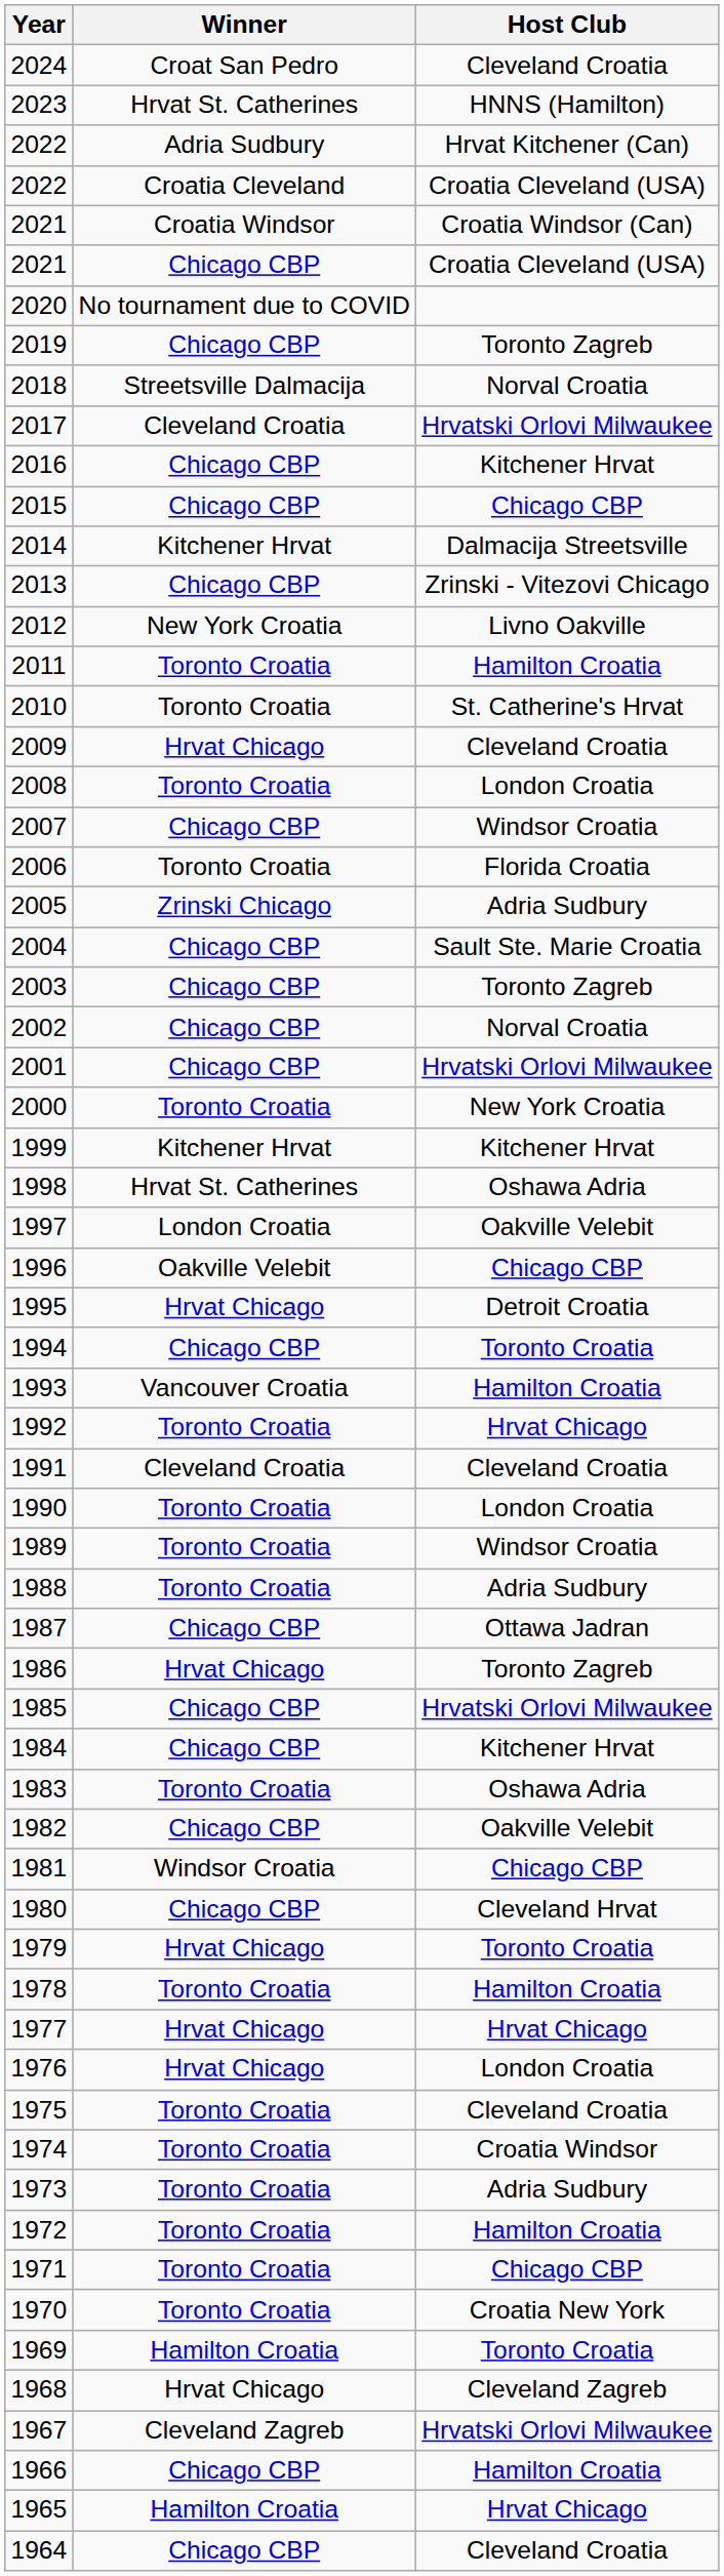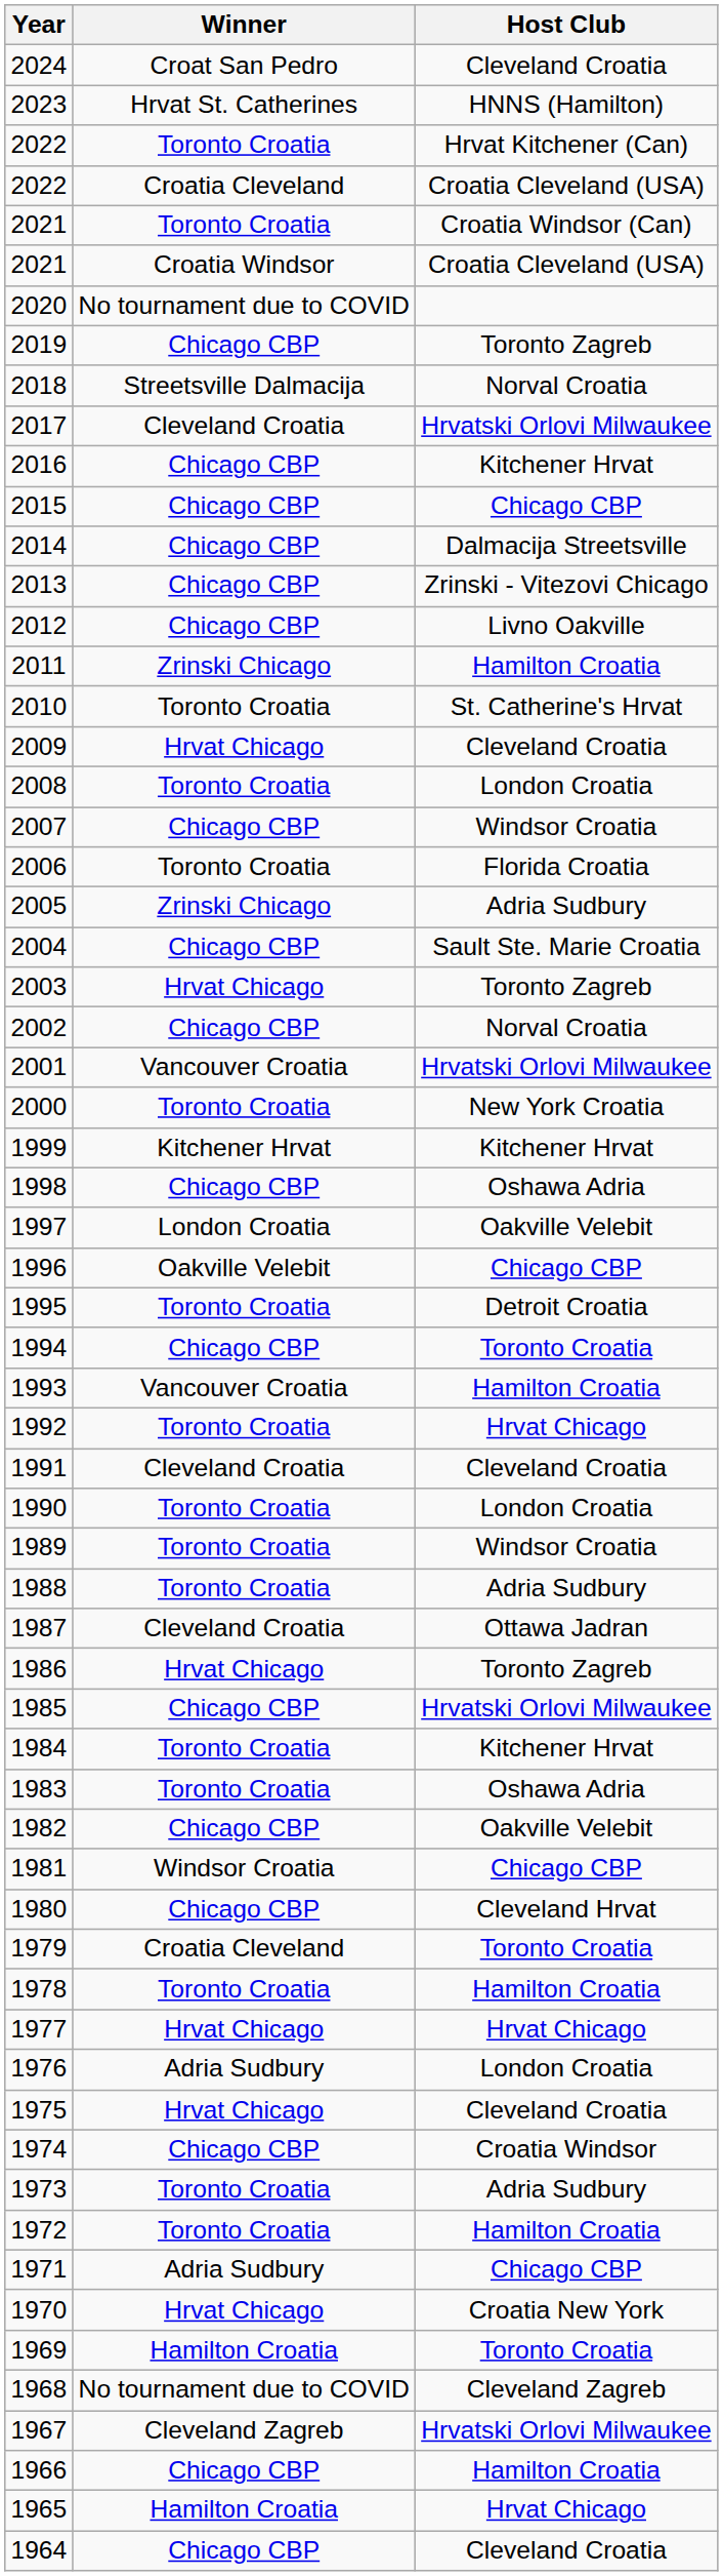2022 / Hrvat Kitchener (Can) | Winner: Adria Sudbury -> Toronto Croatia
2021 / Croatia Windsor (Can) | Winner: Croatia Windsor -> Toronto Croatia
2021 / Croatia Cleveland (USA) | Winner: Chicago CBP -> Croatia Windsor
2014 | Winner: Kitchener Hrvat -> Chicago CBP
2012 | Winner: New York Croatia -> Chicago CBP
2011 | Winner: Toronto Croatia -> Zrinski Chicago
2003 | Winner: Chicago CBP -> Hrvat Chicago
2001 | Winner: Chicago CBP -> Vancouver Croatia
1998 | Winner: Hrvat St. Catherines -> Chicago CBP
1995 | Winner: Hrvat Chicago -> Toronto Croatia
1987 | Winner: Chicago CBP -> Cleveland Croatia
1984 | Winner: Chicago CBP -> Toronto Croatia
1979 | Winner: Hrvat Chicago -> Croatia Cleveland
1976 | Winner: Hrvat Chicago -> Adria Sudbury
1975 | Winner: Toronto Croatia -> Hrvat Chicago
1974 | Winner: Toronto Croatia -> Chicago CBP
1971 | Winner: Toronto Croatia -> Adria Sudbury
1970 | Winner: Toronto Croatia -> Hrvat Chicago
1968 | Winner: Hrvat Chicago -> No tournament due to COVID
